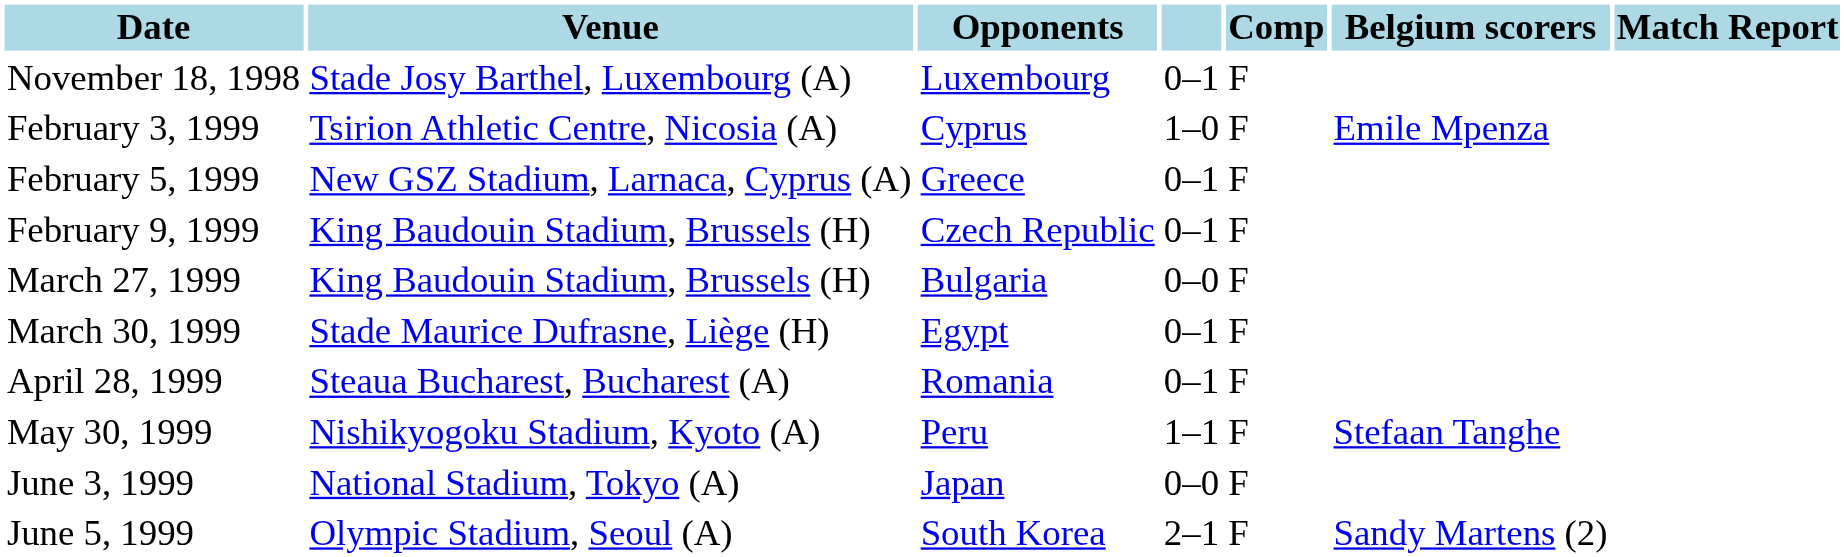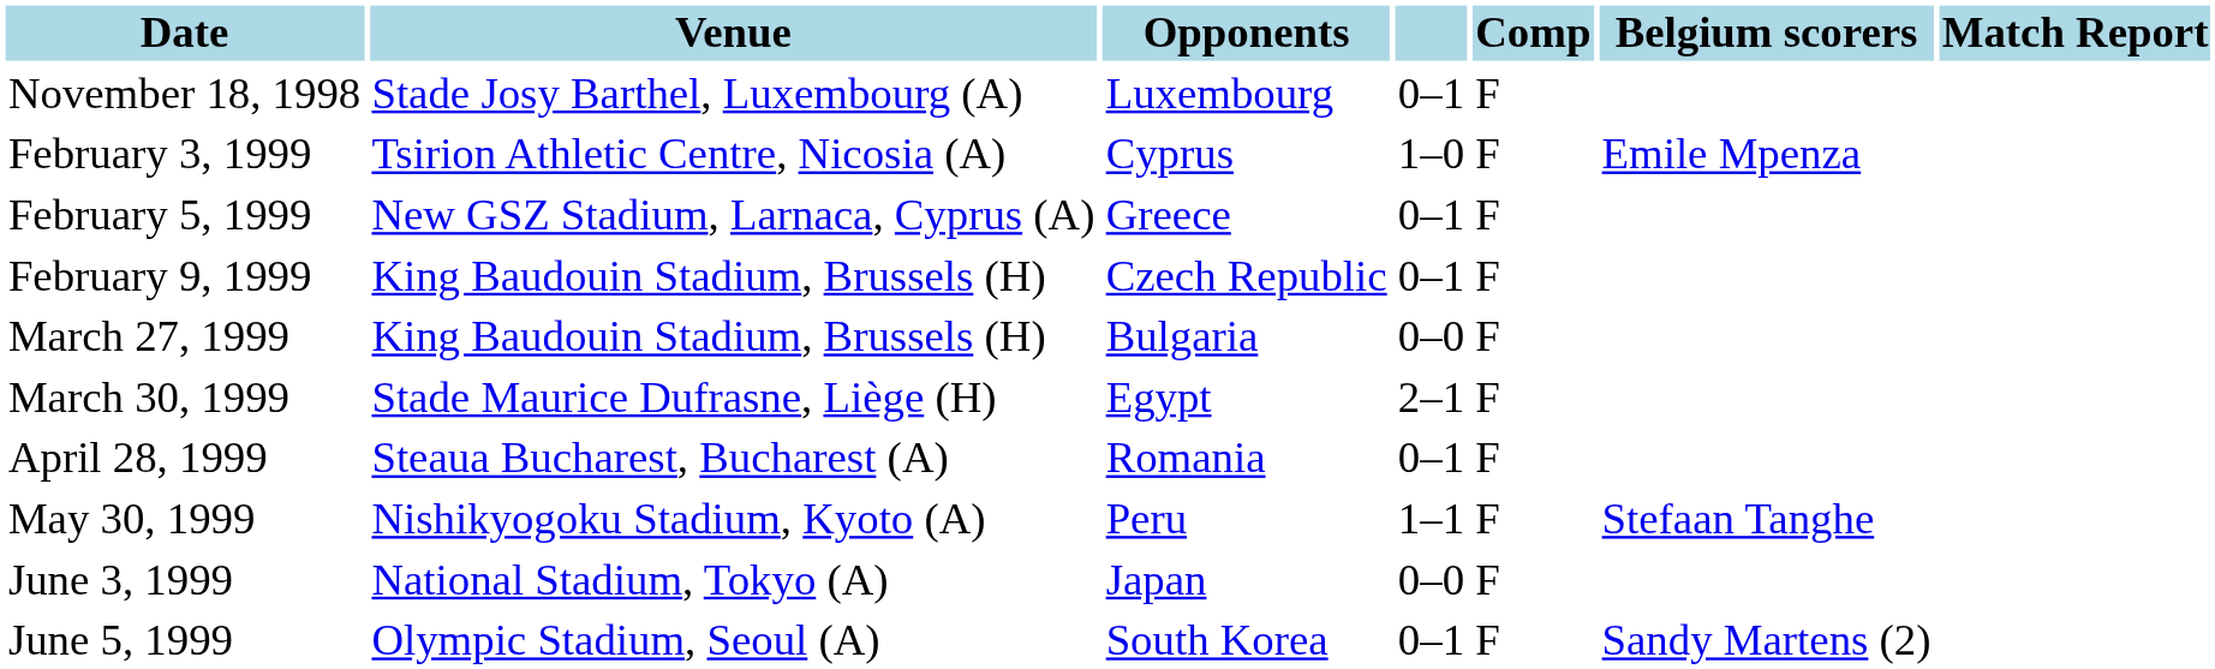March 30, 1999 | column 4: 0–1 -> 2–1
June 5, 1999 | column 4: 2–1 -> 0–1
